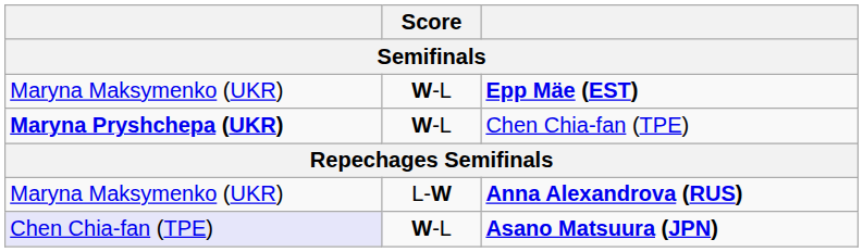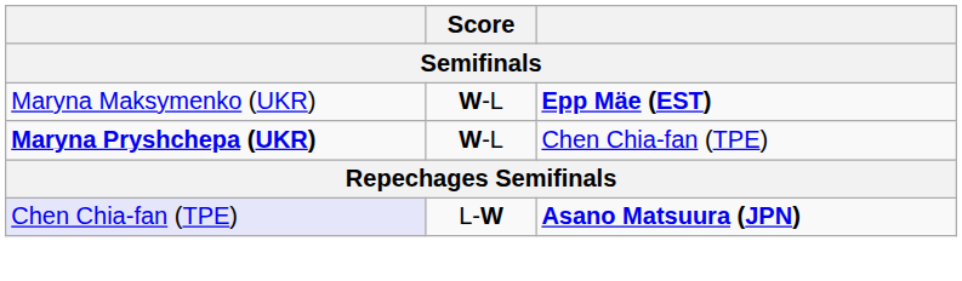- row: Maryna Maksymenko (UKR) | L-W | Anna Alexandrova (RUS)
Asano Matsuura (JPN) | Score: W-L -> L-W
